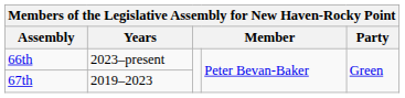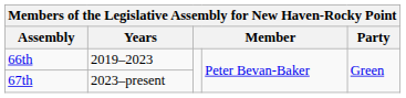66th | Years: 2023–present -> 2019–2023
67th | Years: 2019–2023 -> 2023–present
